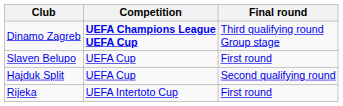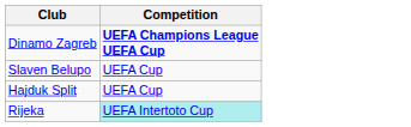- column: Final round | Third qualifying round Group stage | First round | Second qualifying round | First round
Rijeka | Competition: no background -> paleturquoise background
